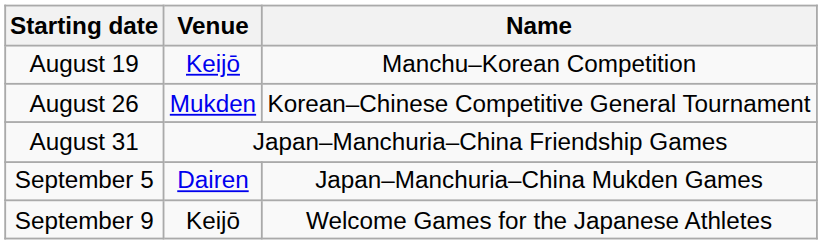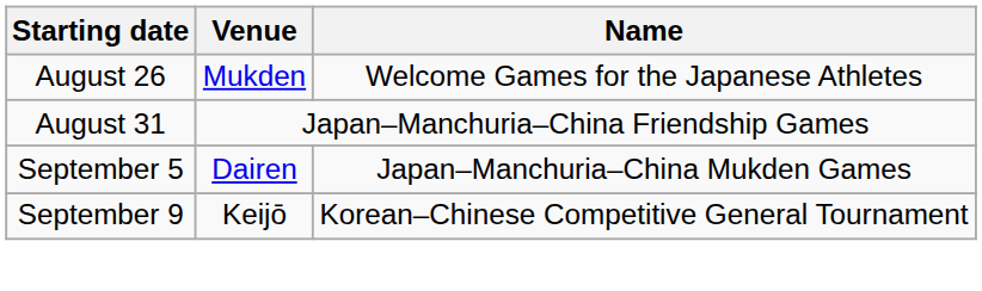- row: August 19 | Keijō | Manchu–Korean Competition
August 26 | Name: Korean–Chinese Competitive General Tournament -> Welcome Games for the Japanese Athletes
September 9 | Name: Welcome Games for the Japanese Athletes -> Korean–Chinese Competitive General Tournament
